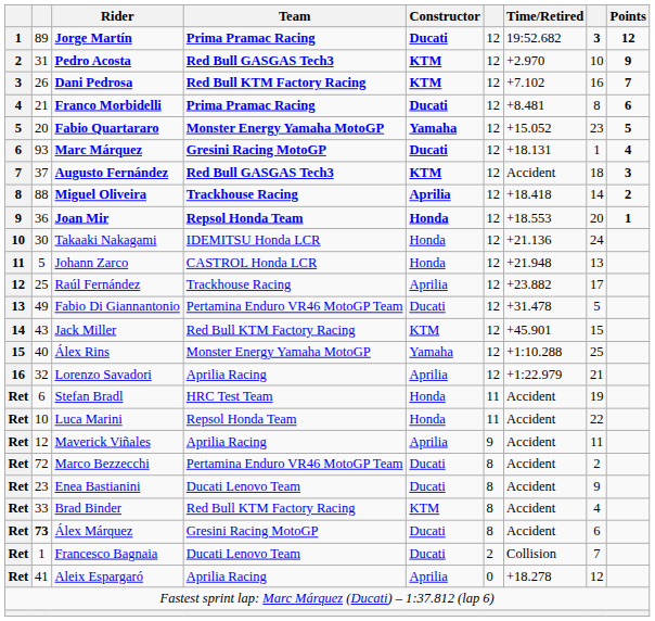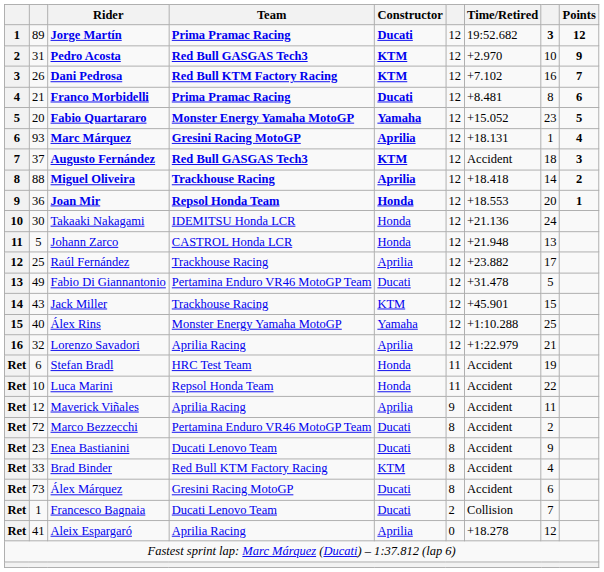Marc Márquez | Constructor: Ducati -> Aprilia
Jack Miller | Team: Red Bull KTM Factory Racing -> Trackhouse Racing
Álex Márquez | column 2: bold -> normal
